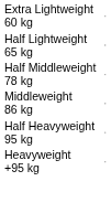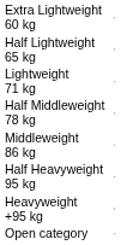+ row: Lightweight 71 kg
+ row: Open category
